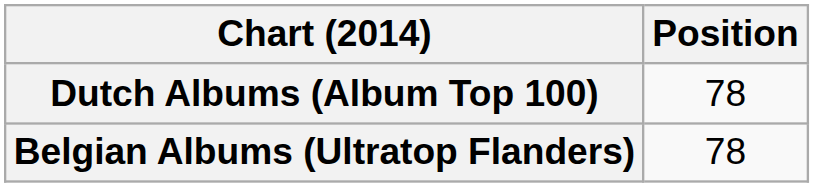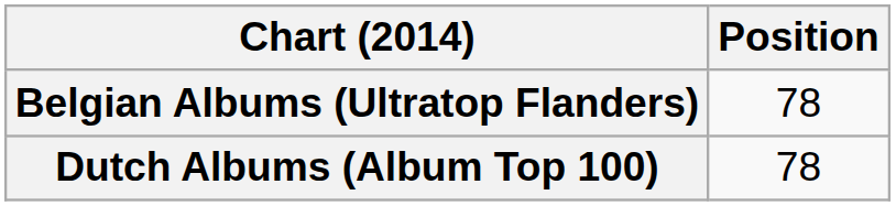rows swapped: Belgian Albums (Ultratop Flanders) <-> Dutch Albums (Album Top 100)
